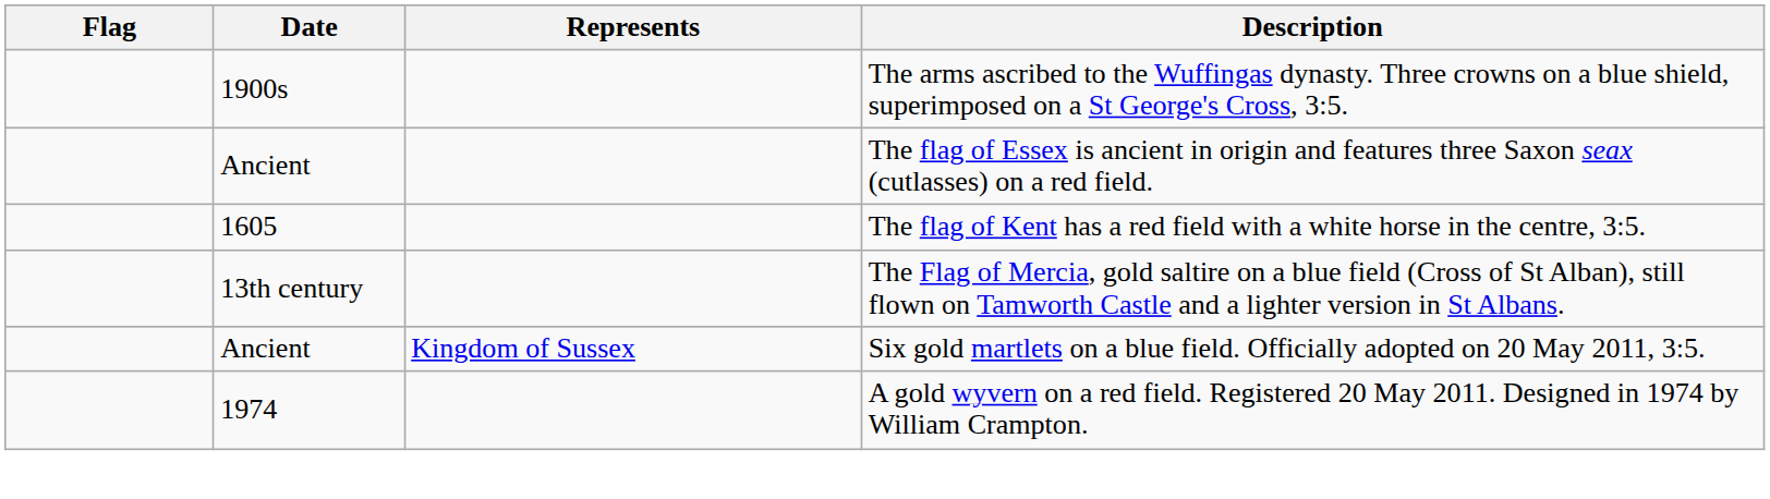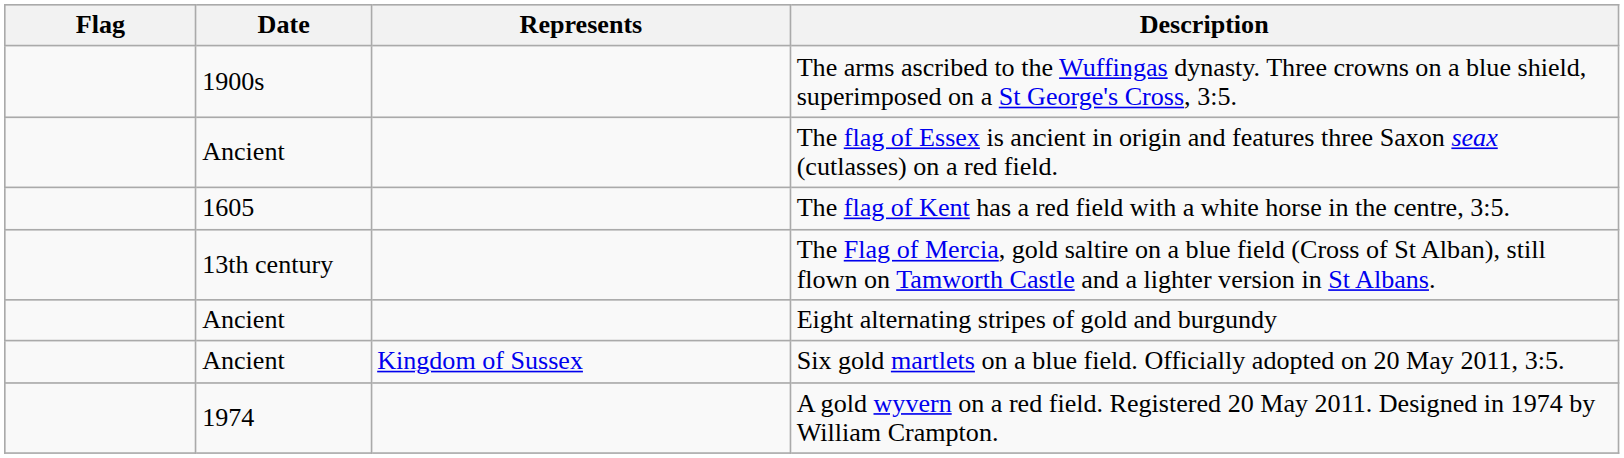+ row: Ancient | Eight alternating stripes of gold and burgundy
